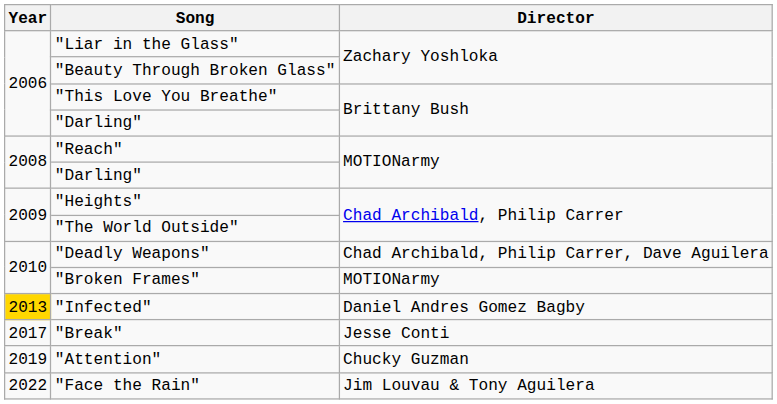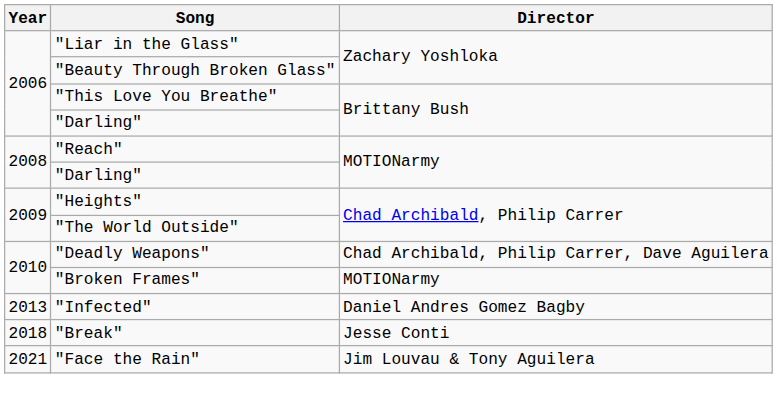"Infected" | Year: gold background -> no background
"Break" | Year: 2017 -> 2018
- row: 2019 | "Attention" | Chucky Guzman
"Face the Rain" | Year: 2022 -> 2021
